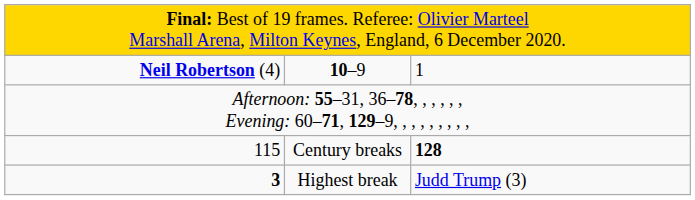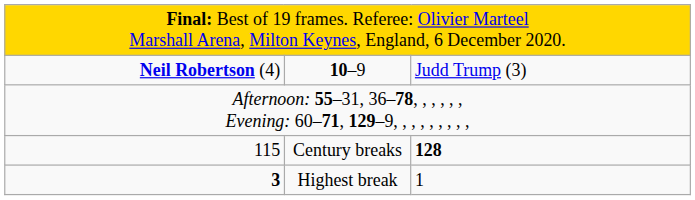Neil Robertson (4) | column 3: 1 -> Judd Trump (3)
3 | column 3: Judd Trump (3) -> 1
